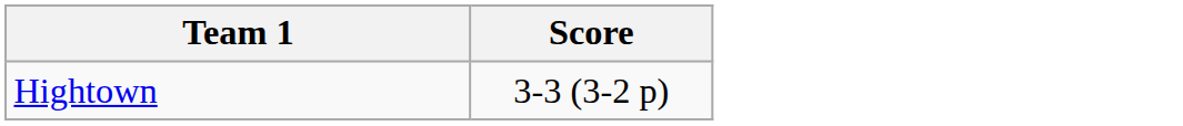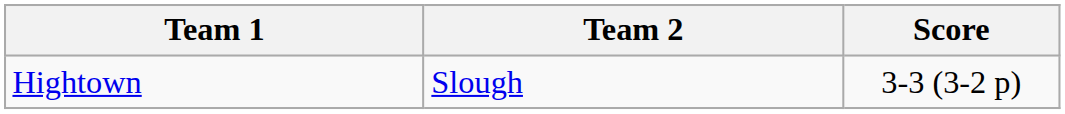+ column: Team 2 | Slough
